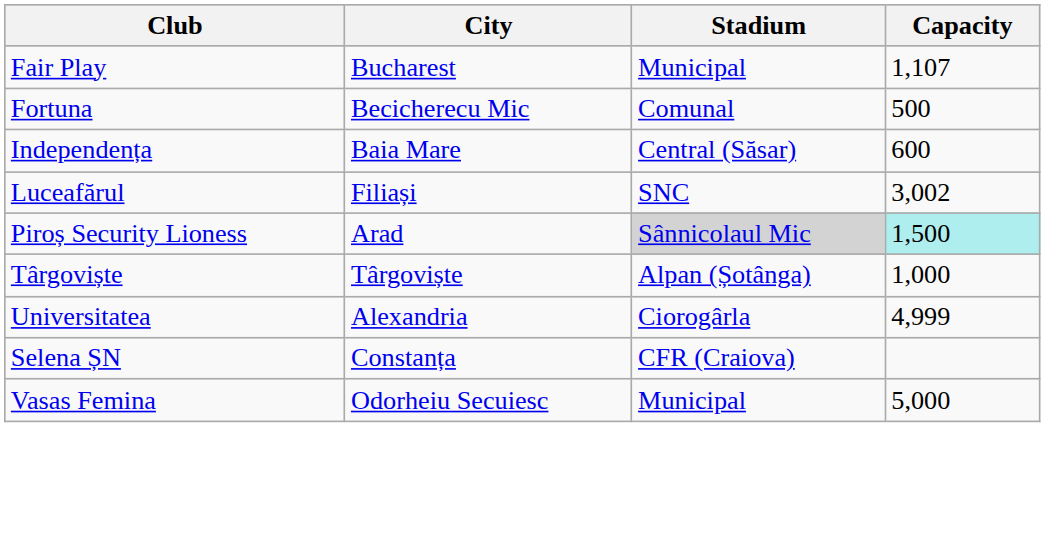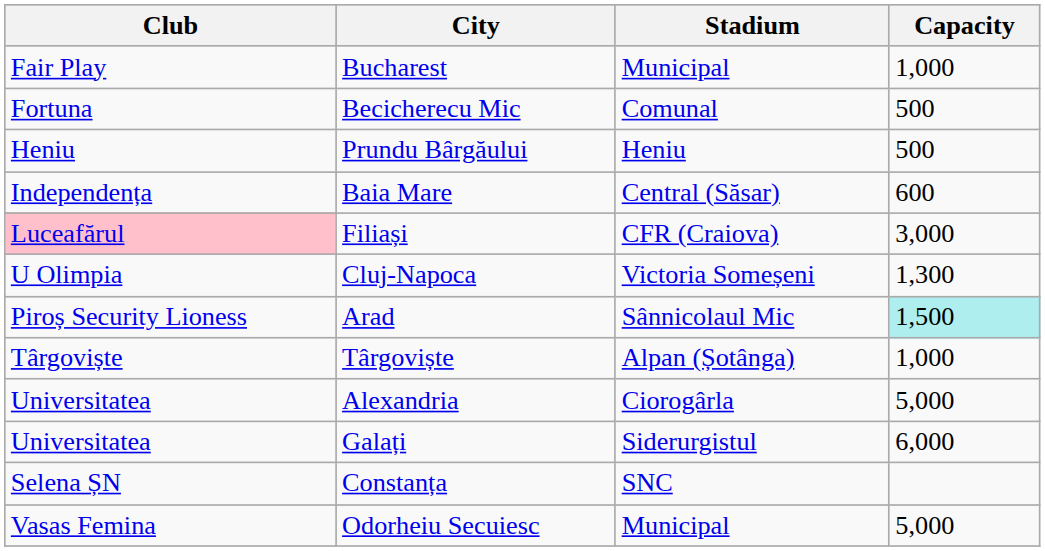Bucharest | Capacity: 1,107 -> 1,000
+ row: Heniu | Prundu Bârgăului | Heniu | 500
Filiași | Club: no background -> pink background
Filiași | Stadium: SNC -> CFR (Craiova)
Filiași | Capacity: 3,002 -> 3,000
+ row: U Olimpia | Cluj-Napoca | Victoria Someșeni | 1,300
Arad | Stadium: lightgrey background -> no background
Alexandria | Capacity: 4,999 -> 5,000
+ row: Universitatea | Galați | Siderurgistul | 6,000
Constanța | Stadium: CFR (Craiova) -> SNC
